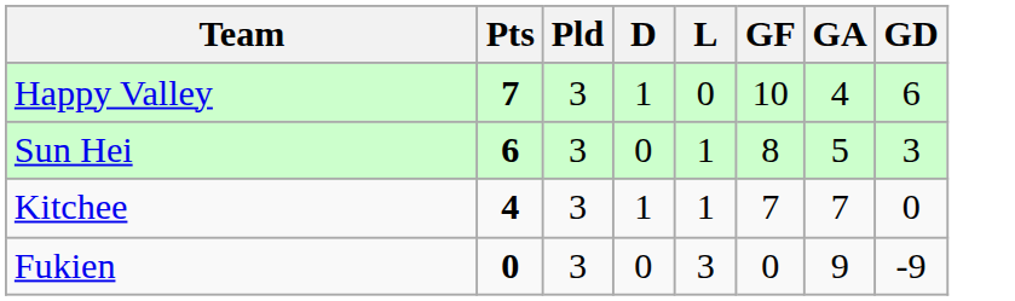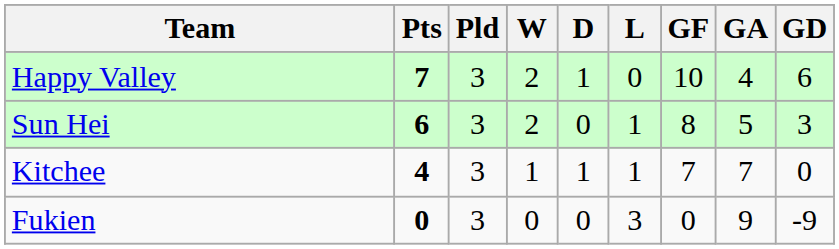+ column: W | 2 | 2 | 1 | 0
